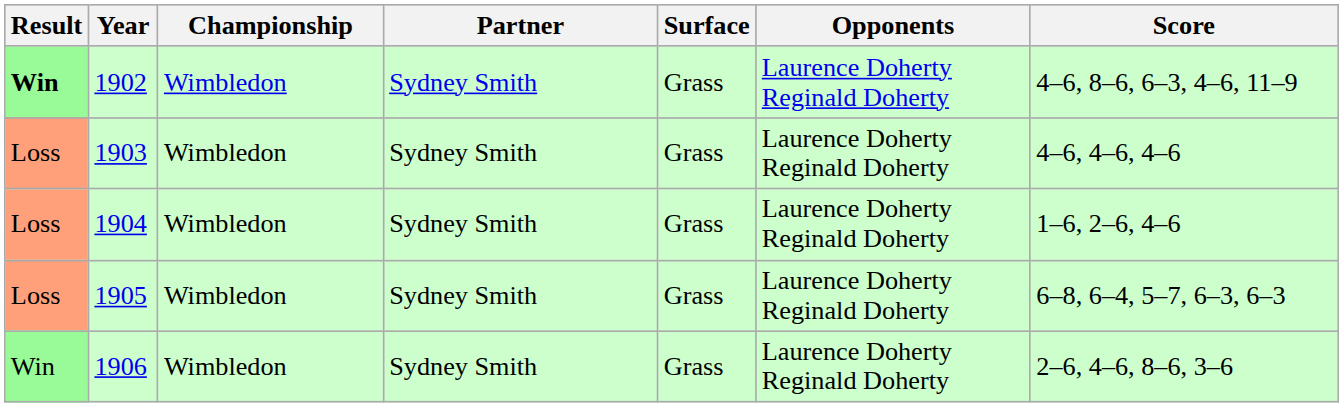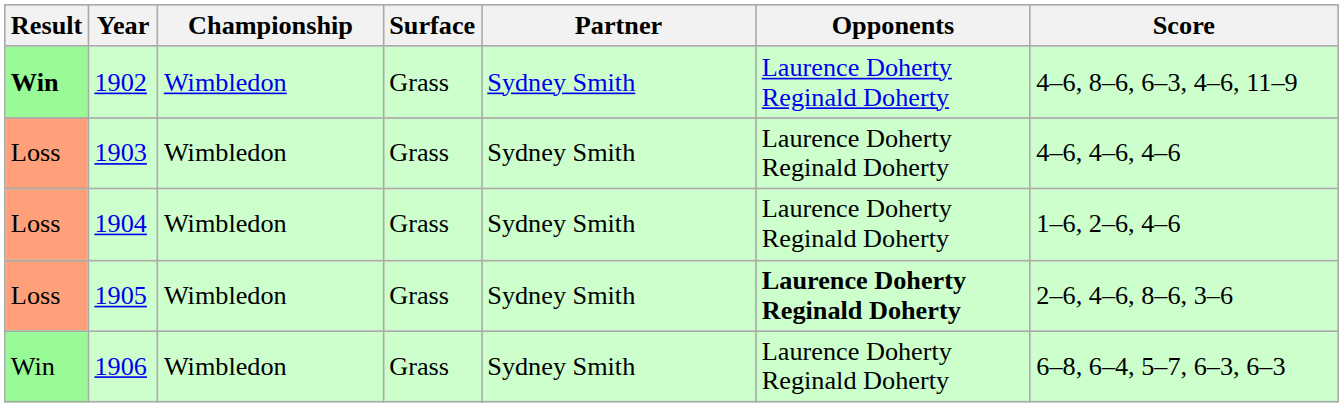columns swapped: Surface <-> Partner
1905 | Opponents: normal -> bold
1905 | Score: 6–8, 6–4, 5–7, 6–3, 6–3 -> 2–6, 4–6, 8–6, 3–6
1906 | Score: 2–6, 4–6, 8–6, 3–6 -> 6–8, 6–4, 5–7, 6–3, 6–3
